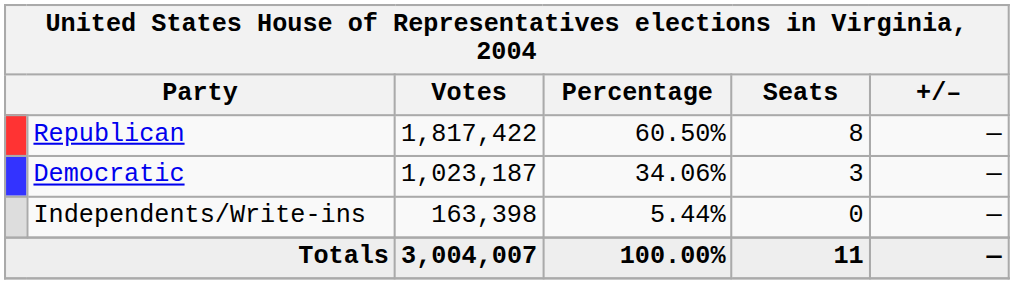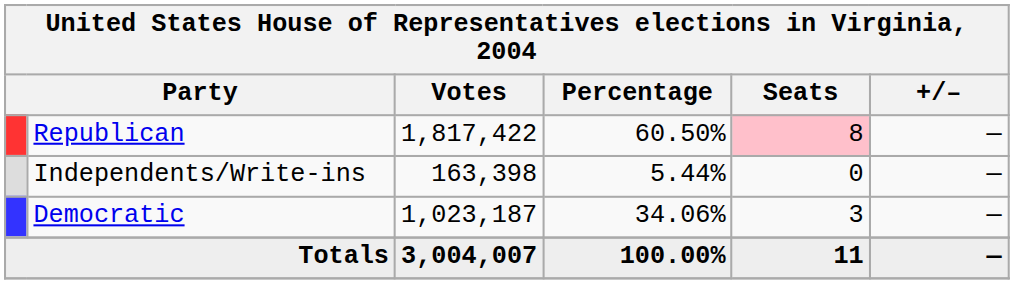Republican | Seats: no background -> pink background
rows swapped: Democratic <-> Independents/Write-ins
